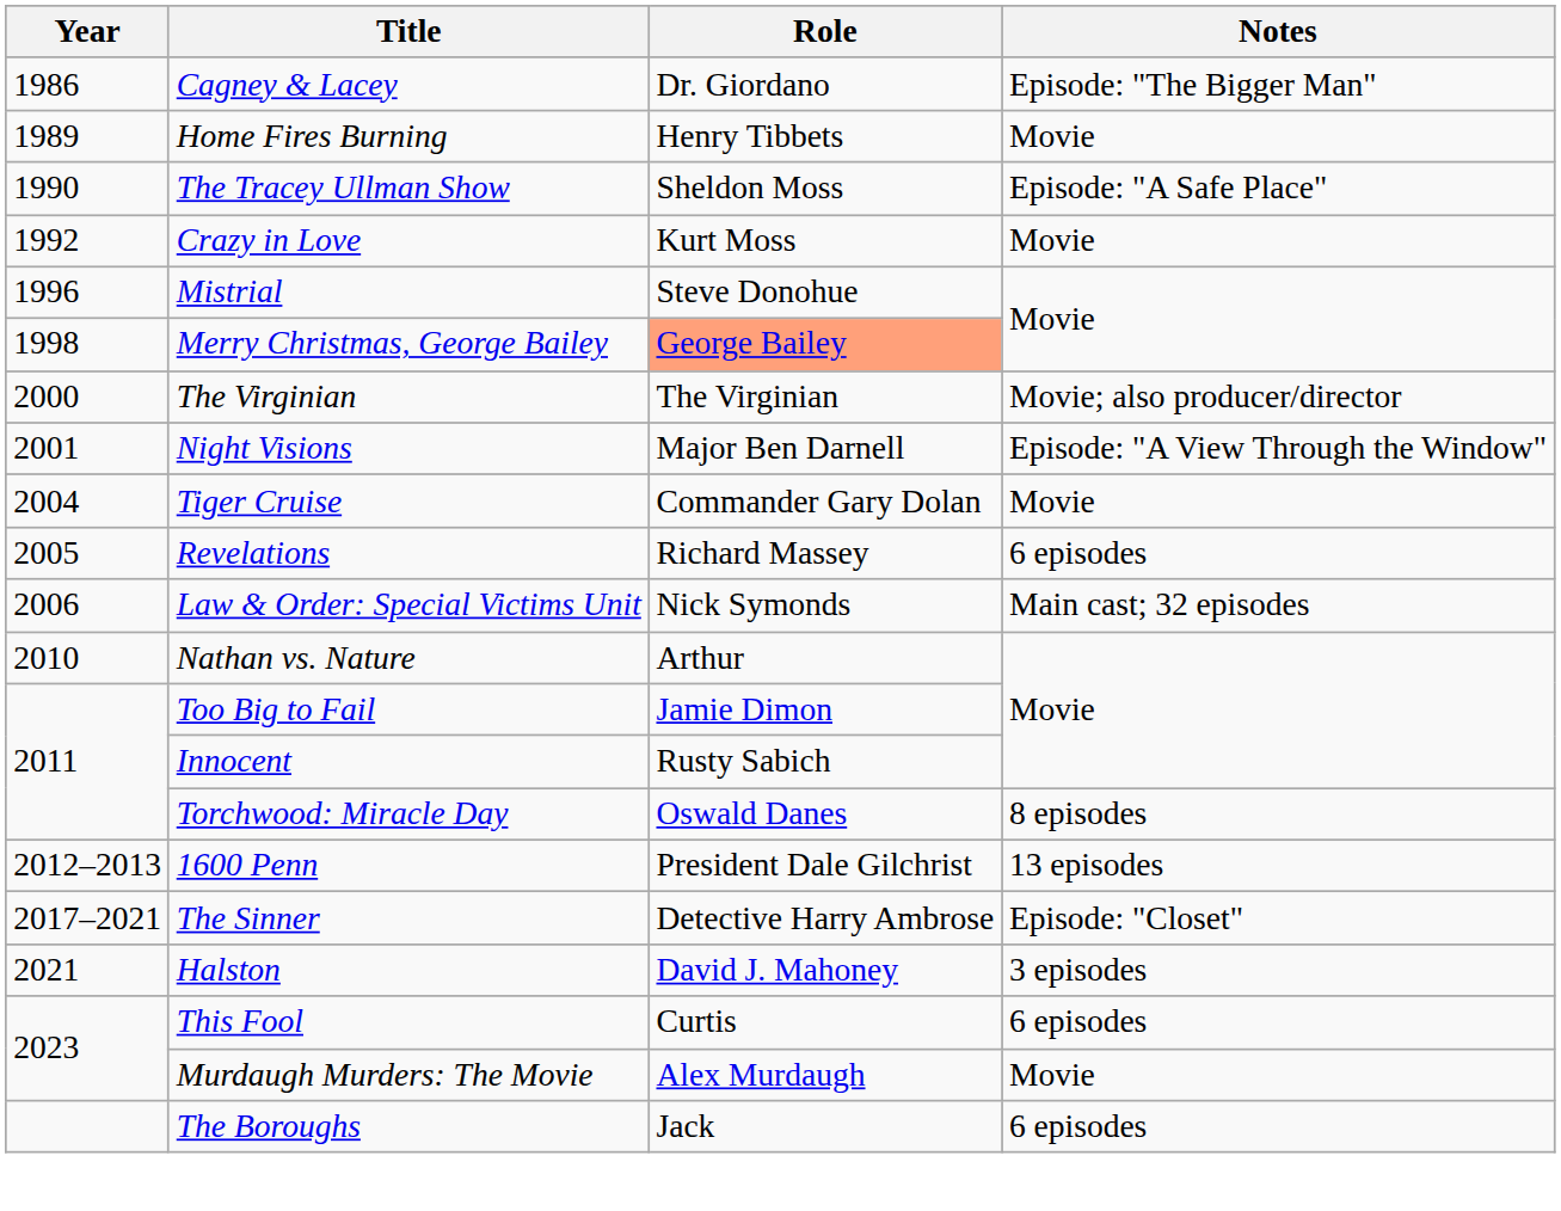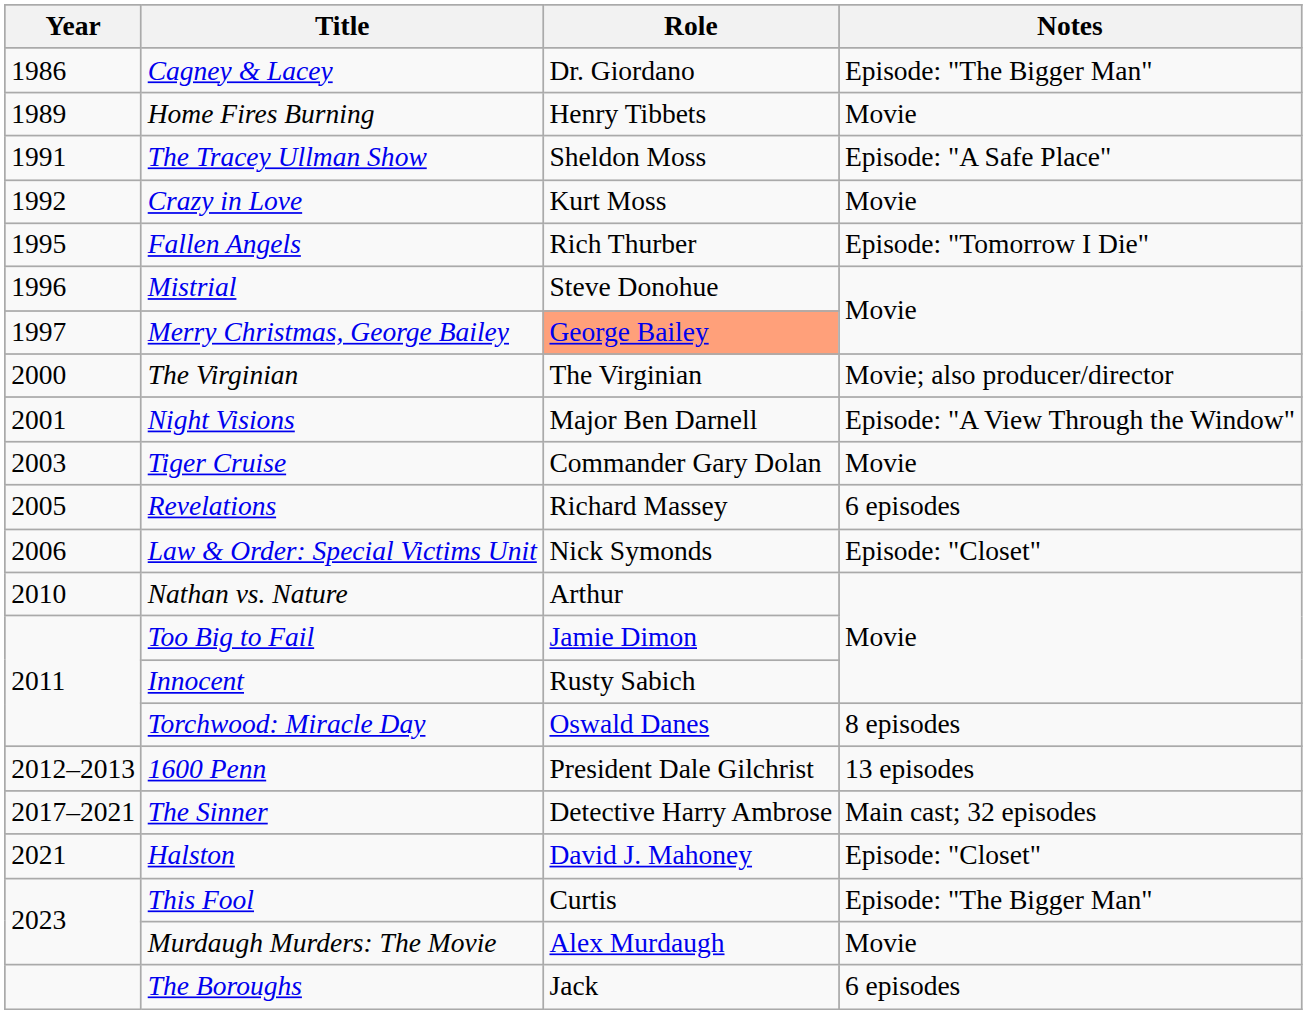The Tracey Ullman Show | Year: 1990 -> 1991
+ row: 1995 | Fallen Angels | Rich Thurber | Episode: "Tomorrow I Die"
Merry Christmas, George Bailey | Year: 1998 -> 1997
Tiger Cruise | Year: 2004 -> 2003
Law & Order: Special Victims Unit | Notes: Main cast; 32 episodes -> Episode: "Closet"
The Sinner | Notes: Episode: "Closet" -> Main cast; 32 episodes
Halston | Notes: 3 episodes -> Episode: "Closet"
This Fool | Notes: 6 episodes -> Episode: "The Bigger Man"
